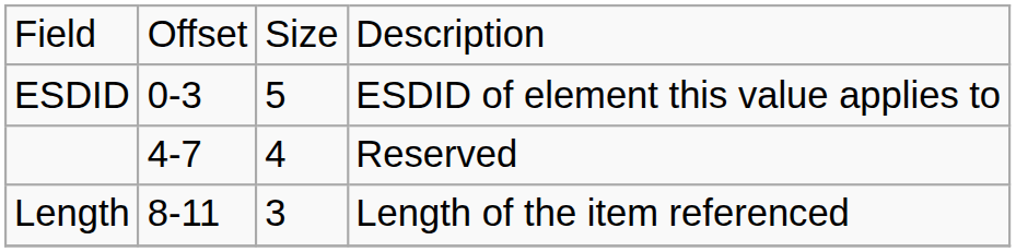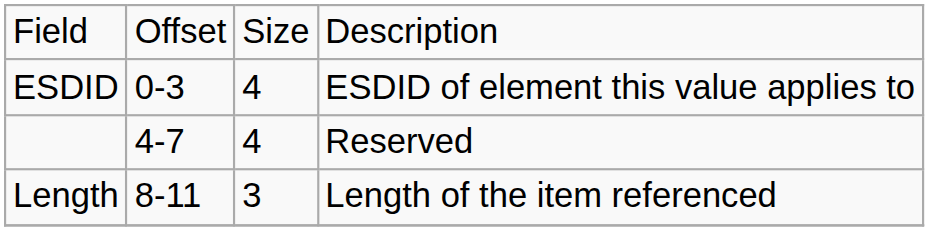ESDID | column 3: 5 -> 4
